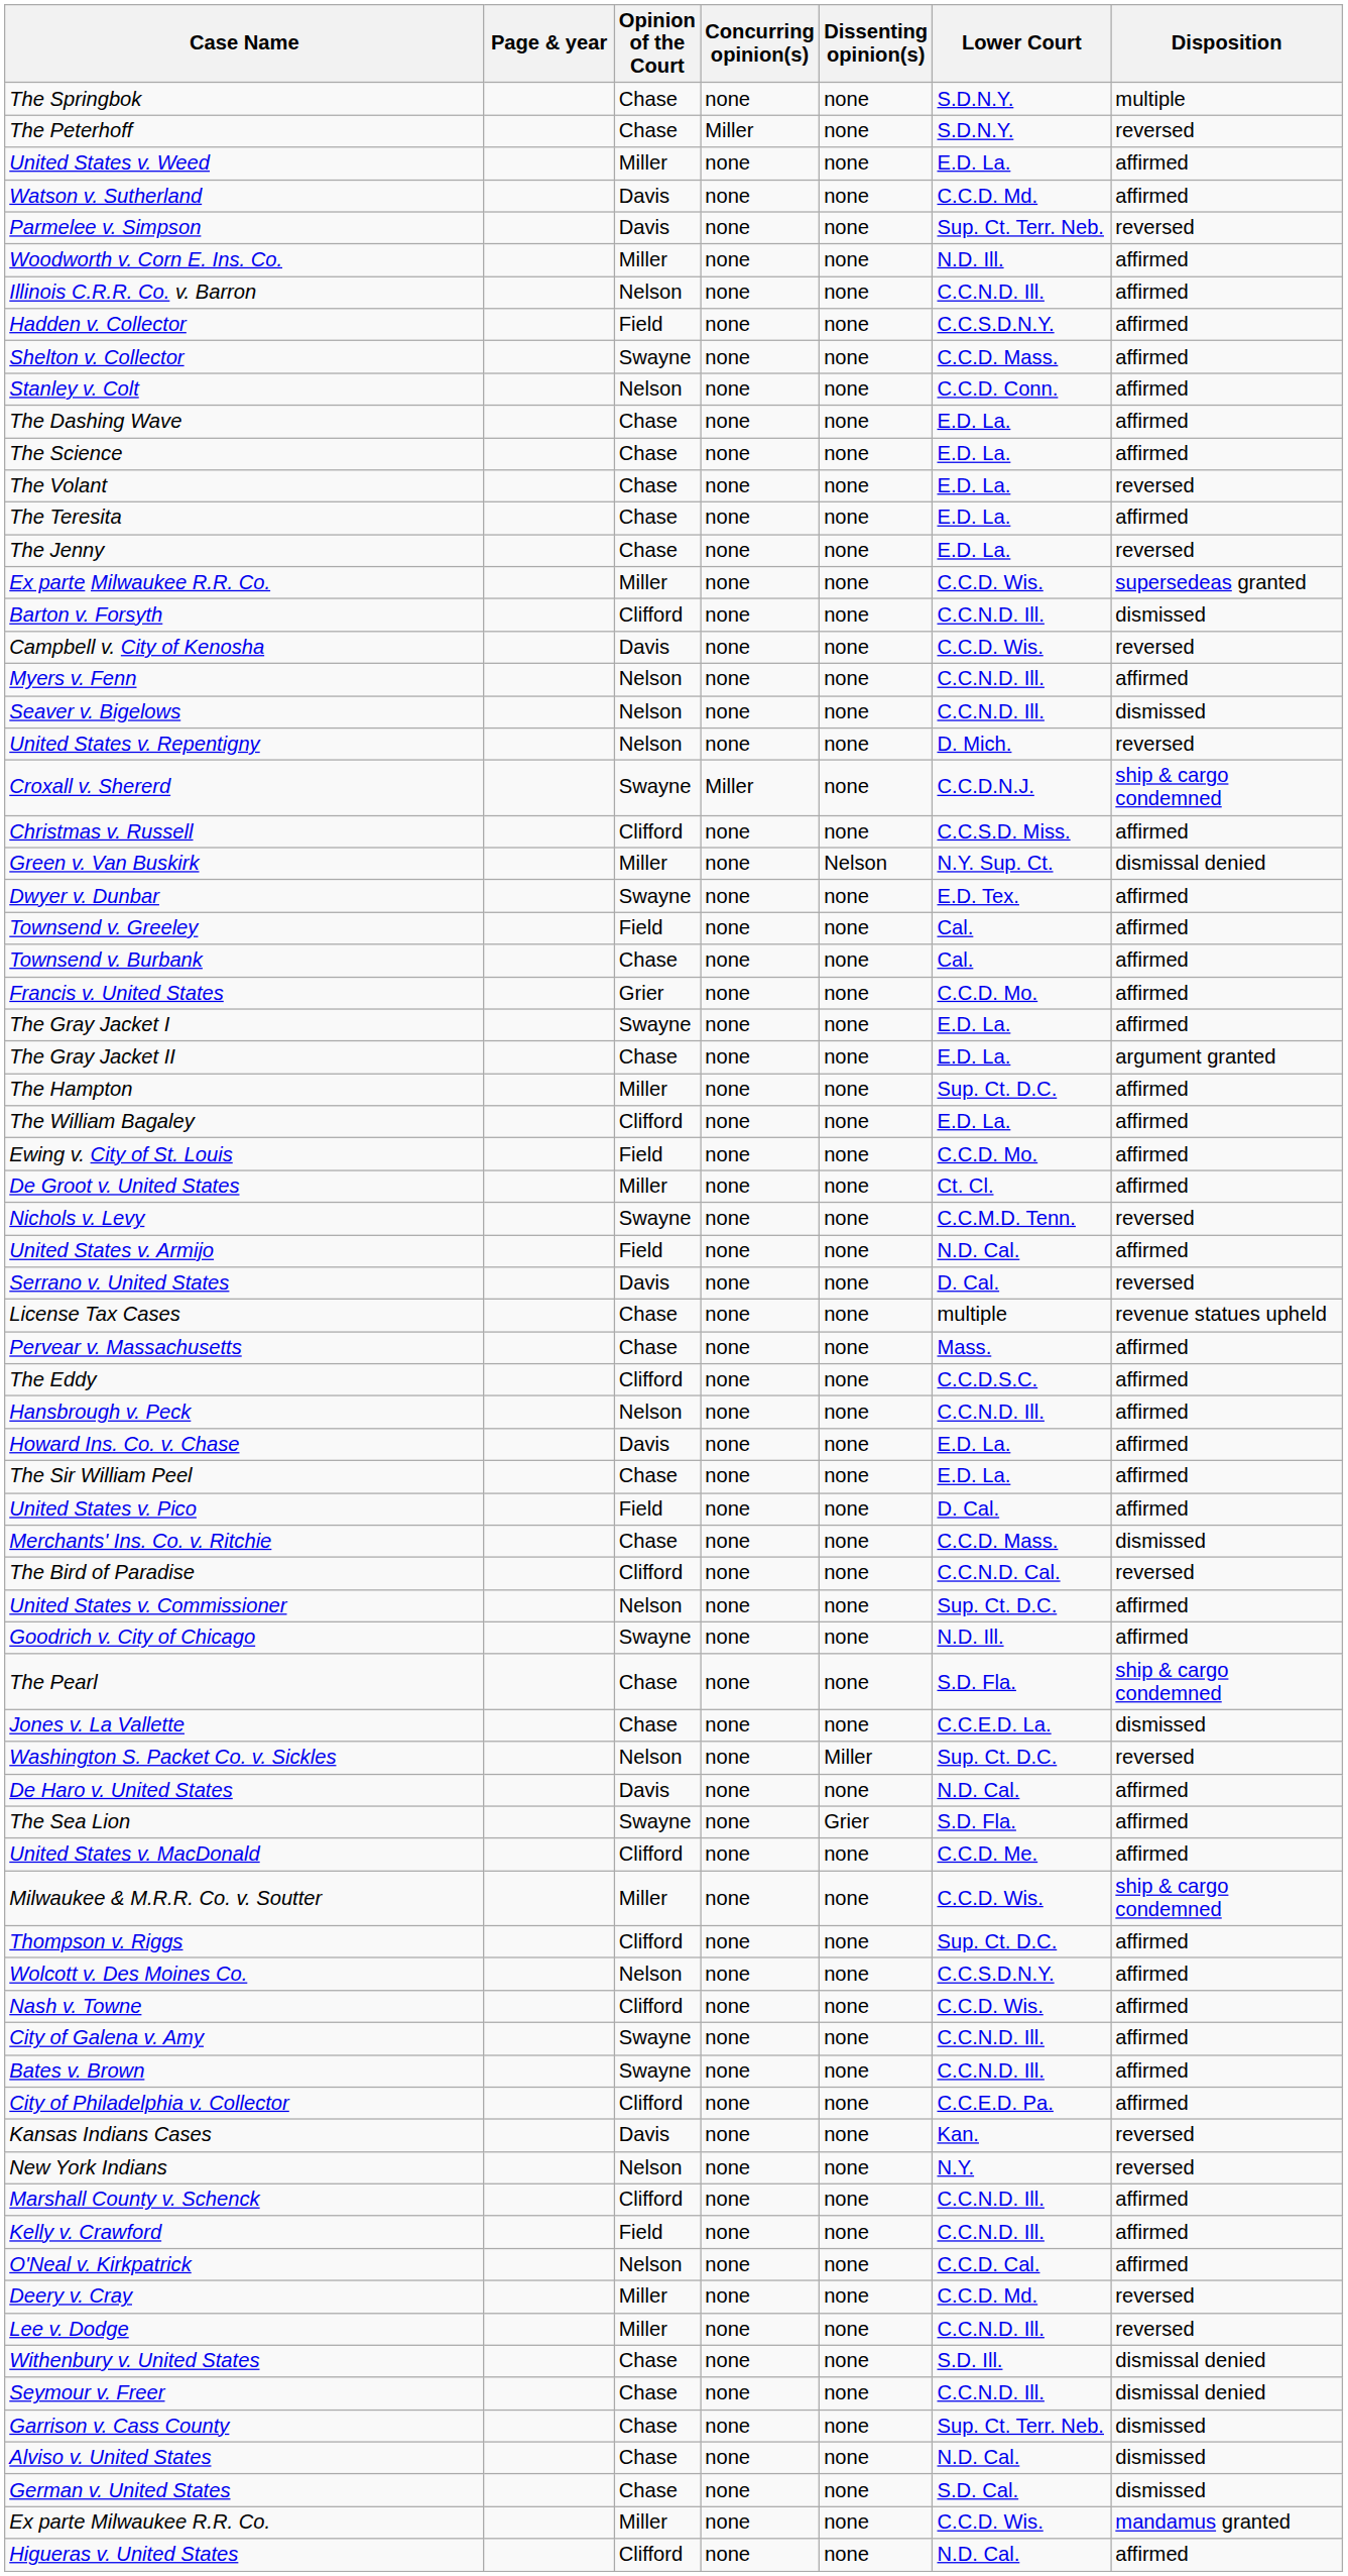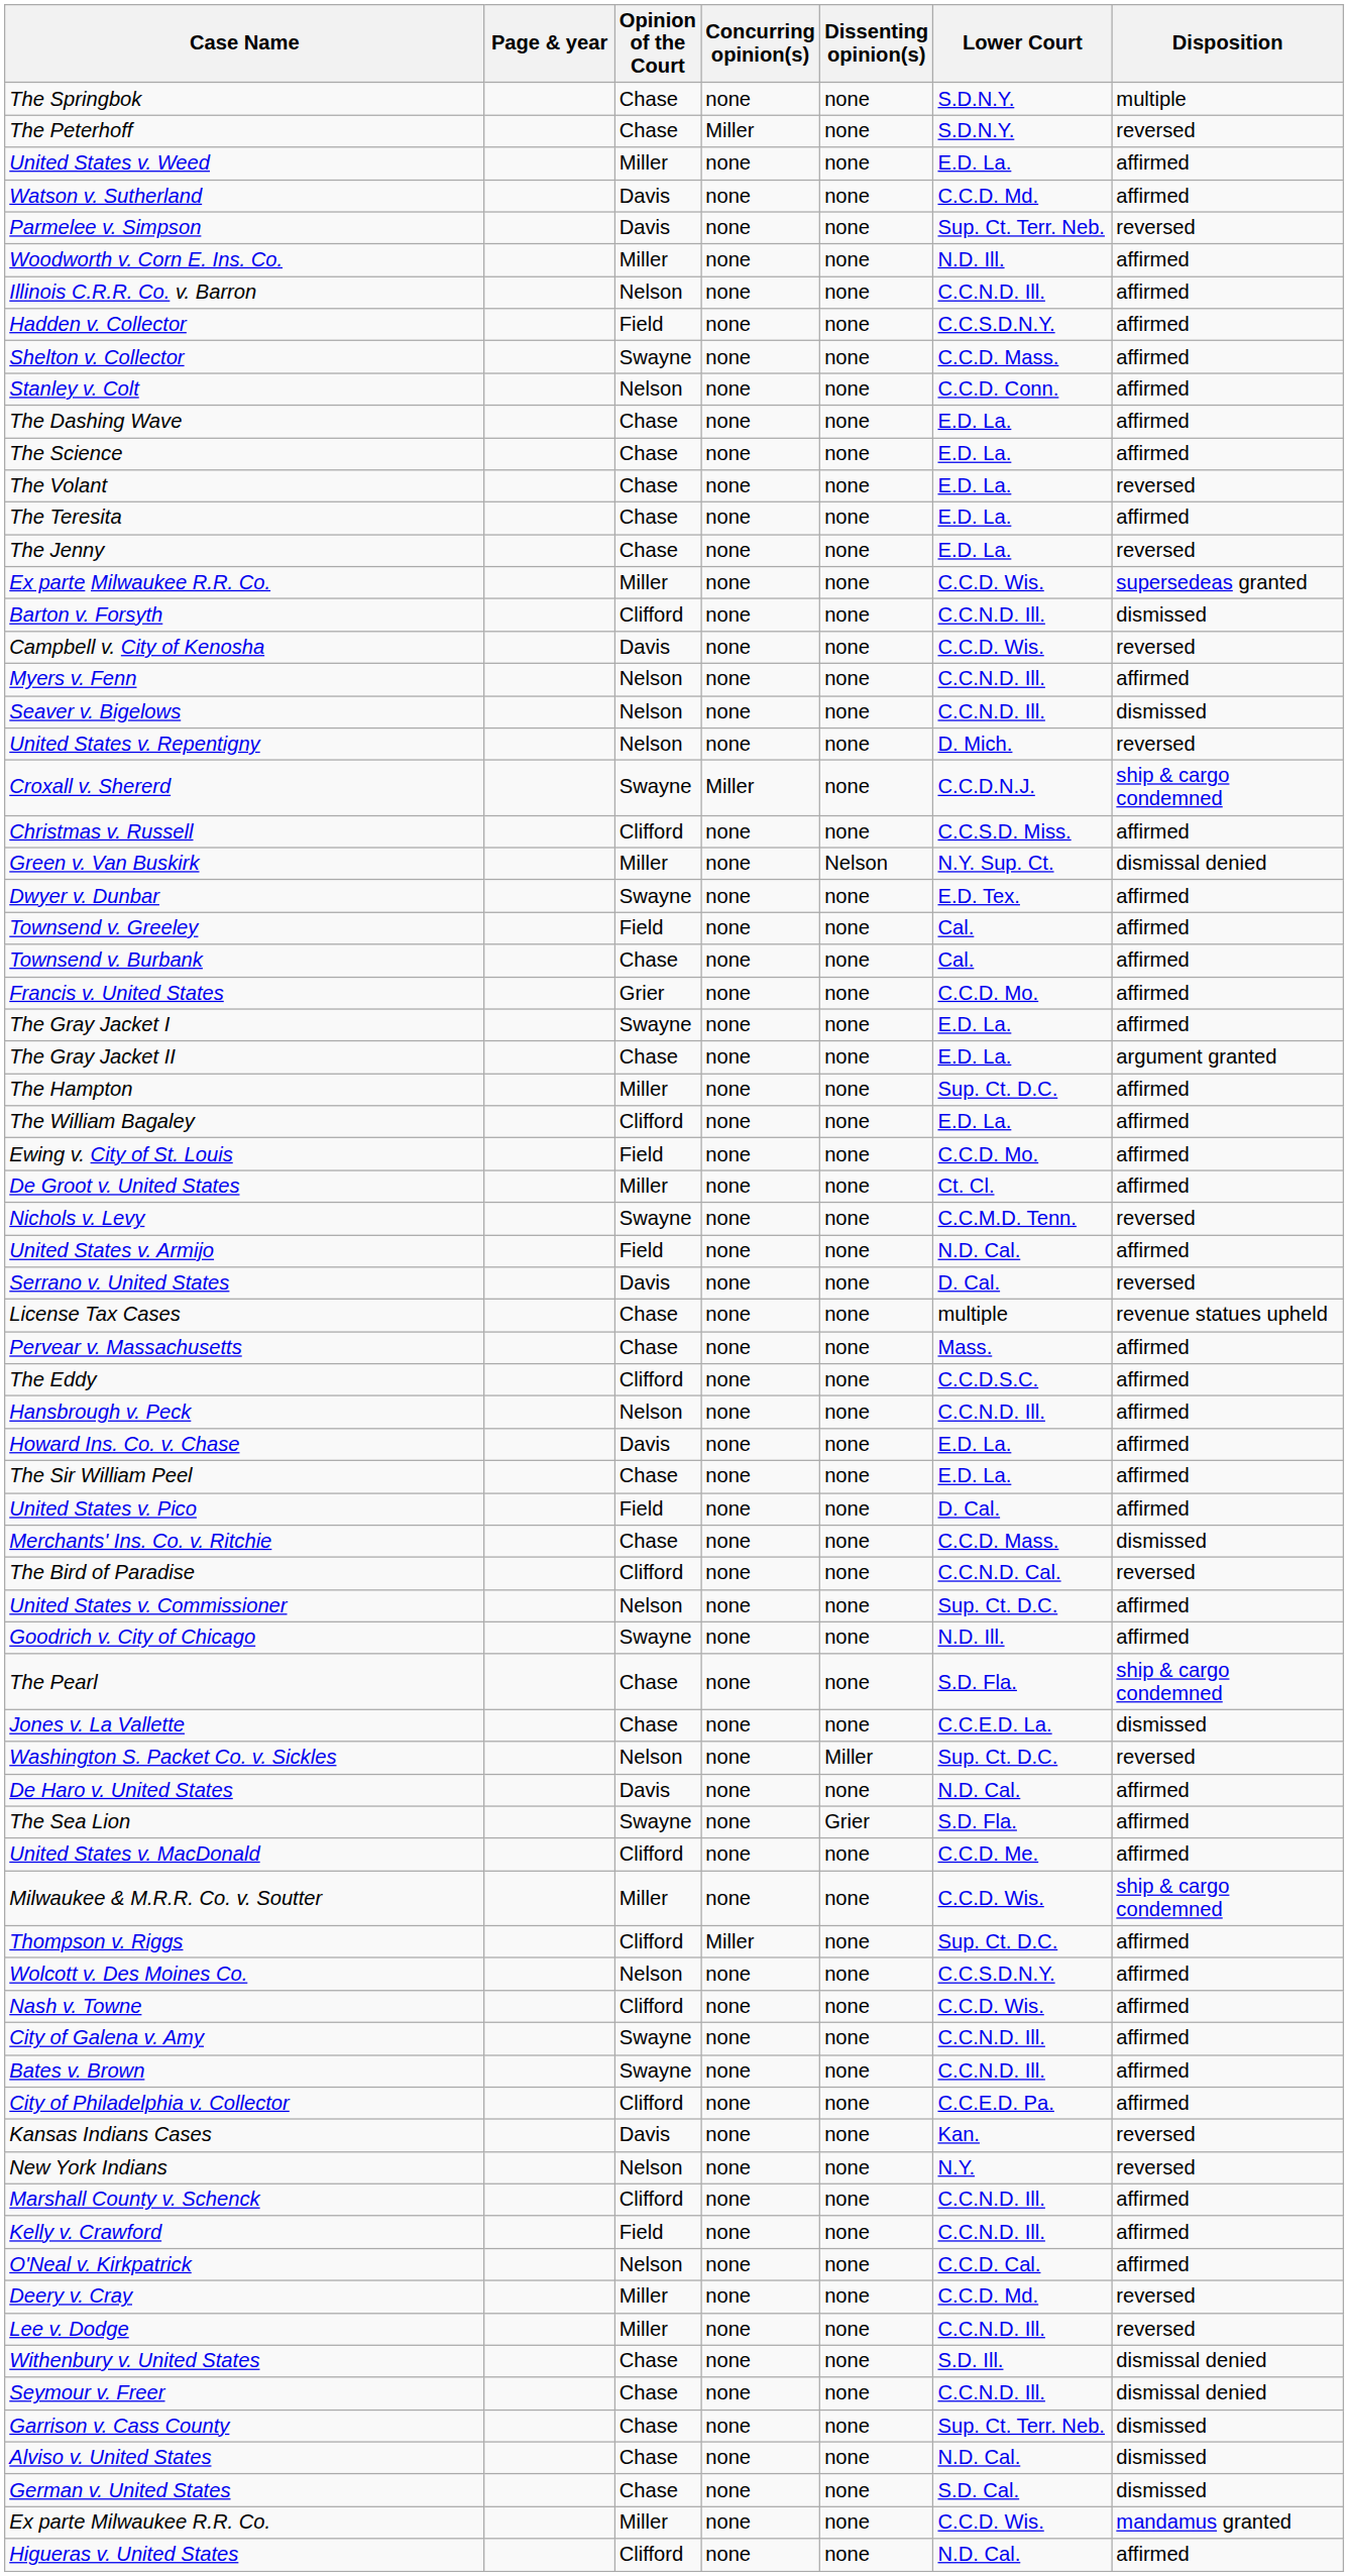Thompson v. Riggs | Concurring opinion(s): none -> Miller
